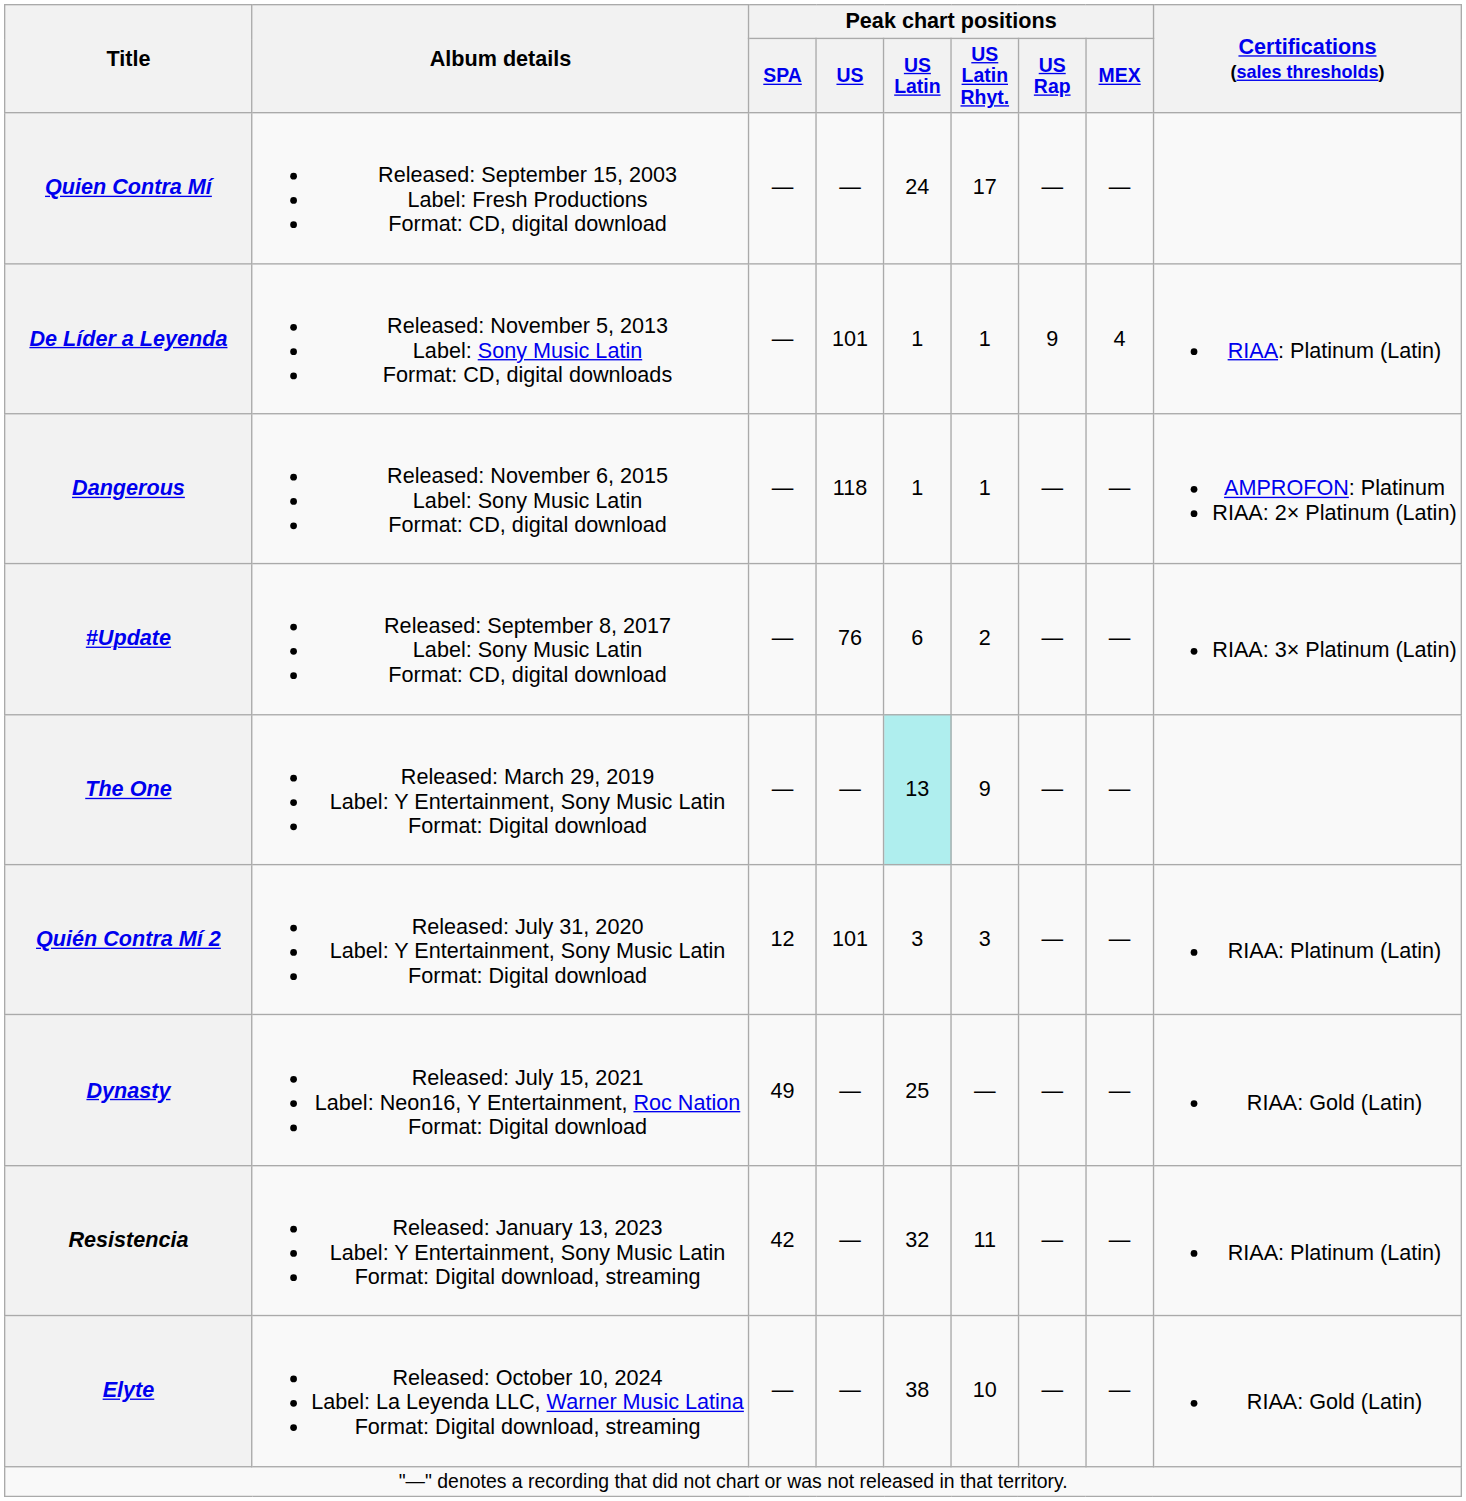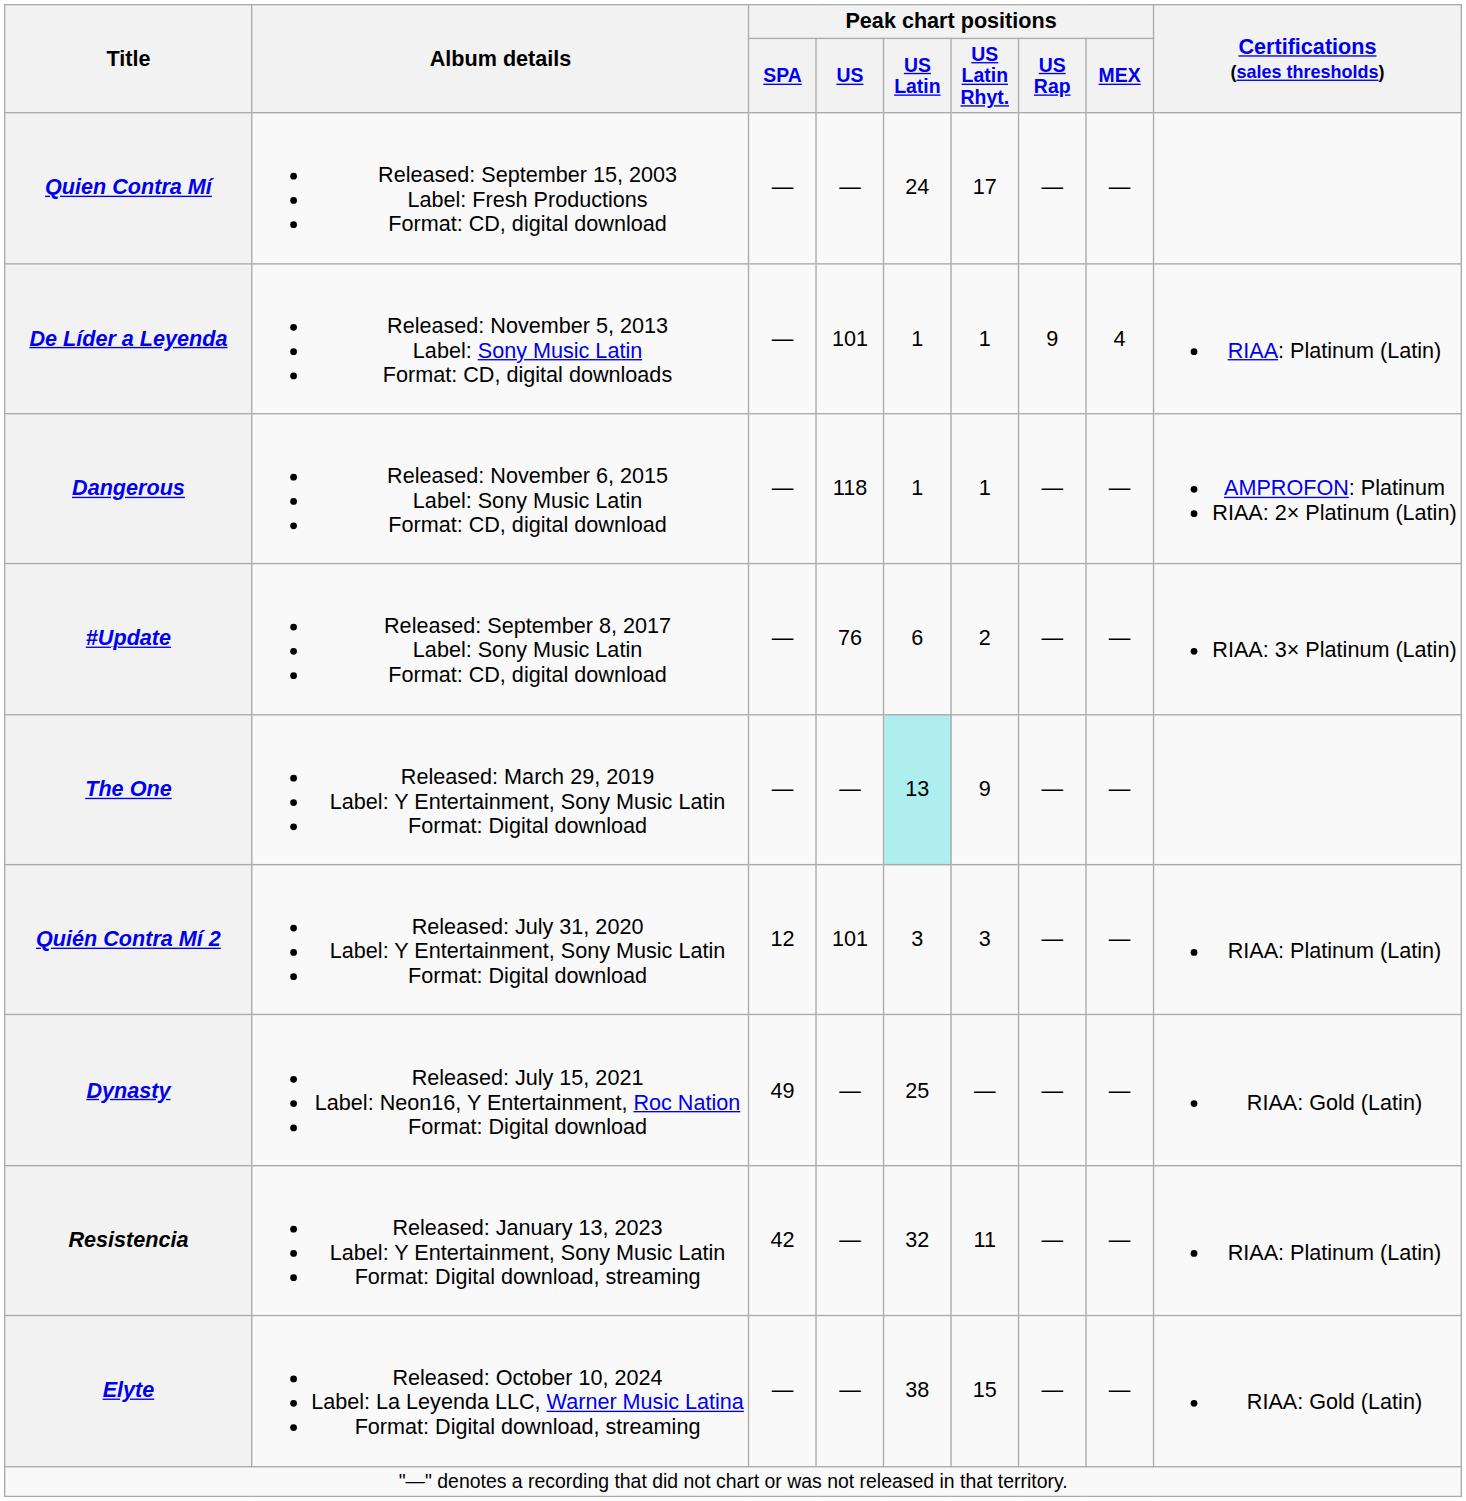Elyte | Peak chart positions / US Latin Rhyt.: 10 -> 15
